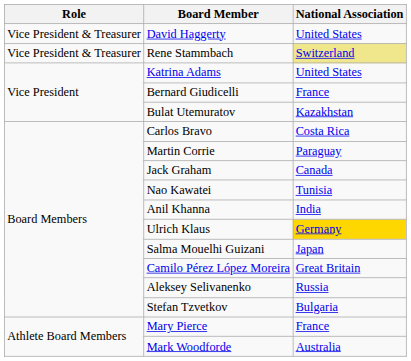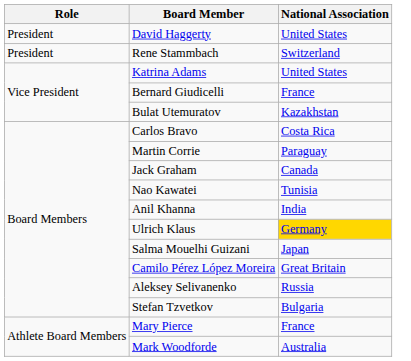David Haggerty | Role: Vice President & Treasurer -> President
Rene Stammbach | Role: Vice President & Treasurer -> President
Rene Stammbach | National Association: khaki background -> no background
